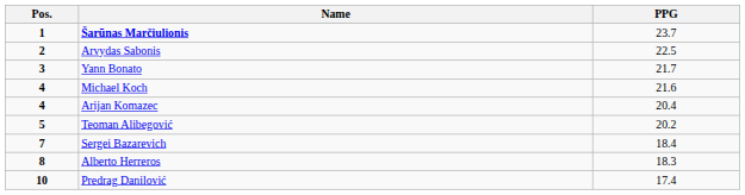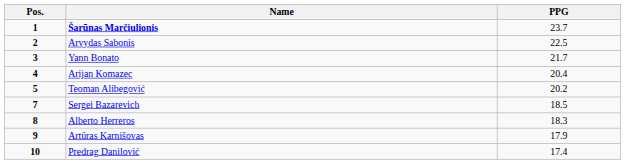- row: 4 | Michael Koch | 21.6
Sergei Bazarevich | PPG: 18.4 -> 18.5
+ row: 9 | Artūras Karnišovas | 17.9
